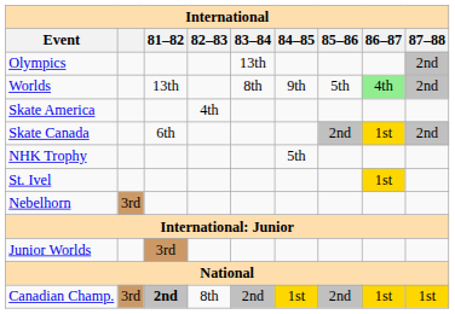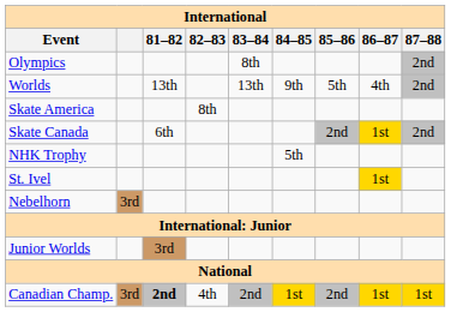Olympics | 83–84: 13th -> 8th
Worlds | 83–84: 8th -> 13th
Worlds | 86–87: lightgreen background -> no background
Skate America | 82–83: 4th -> 8th
Canadian Champ. | 82–83: 8th -> 4th
